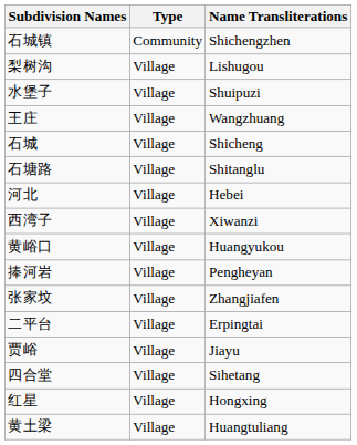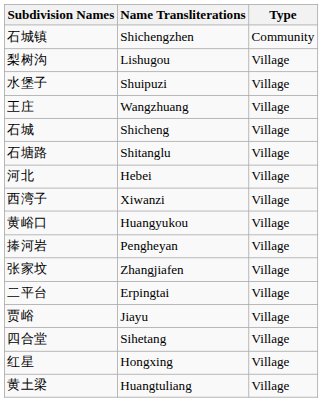columns swapped: Name Transliterations <-> Type
